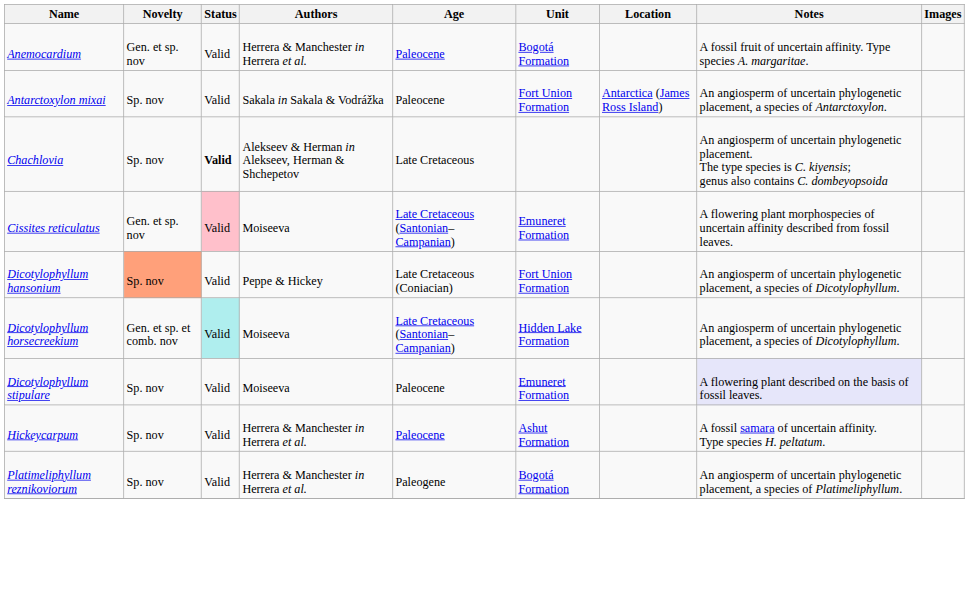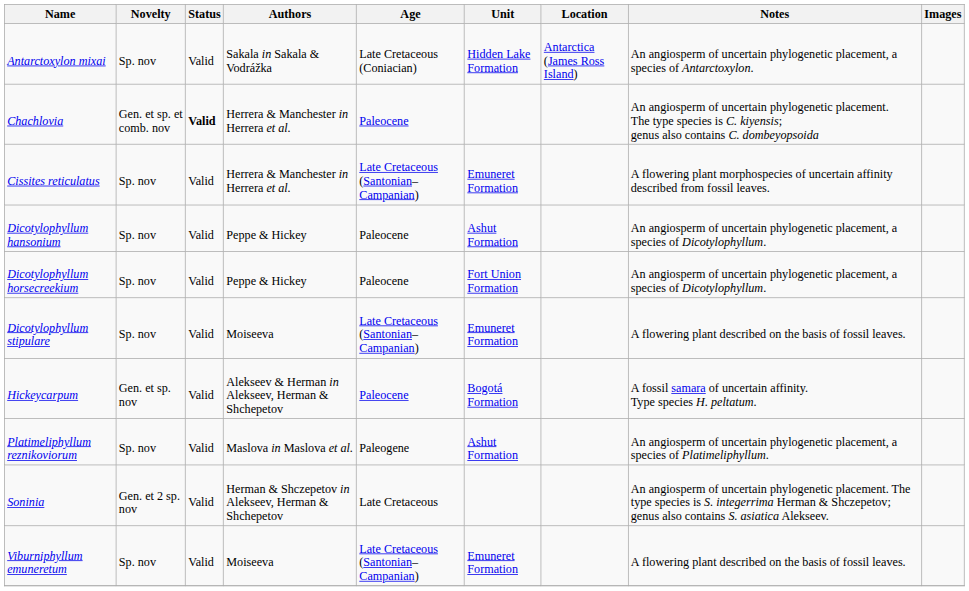- row: Anemocardium | Gen. et sp. nov | Valid | Herrera & Manchester in Herrera et al. | Paleocene | Bogotá Formation | A fossil fruit of uncertain affinity. Type species A. margaritae.
Antarctoxylon mixai | Age: Paleocene -> Late Cretaceous (Coniacian)
Antarctoxylon mixai | Unit: Fort Union Formation -> Hidden Lake Formation
Chachlovia | Novelty: Sp. nov -> Gen. et sp. et comb. nov
Chachlovia | Authors: Alekseev & Herman in Alekseev, Herman & Shchepetov -> Herrera & Manchester in Herrera et al.
Chachlovia | Age: Late Cretaceous -> Paleocene
Cissites reticulatus | Novelty: Gen. et sp. nov -> Sp. nov
Cissites reticulatus | Status: pink background -> no background
Cissites reticulatus | Authors: Moiseeva -> Herrera & Manchester in Herrera et al.
Dicotylophyllum hansonium | Novelty: lightsalmon background -> no background
Dicotylophyllum hansonium | Age: Late Cretaceous (Coniacian) -> Paleocene
Dicotylophyllum hansonium | Unit: Fort Union Formation -> Ashut Formation
Dicotylophyllum horsecreekium | Novelty: Gen. et sp. et comb. nov -> Sp. nov
Dicotylophyllum horsecreekium | Status: paleturquoise background -> no background
Dicotylophyllum horsecreekium | Authors: Moiseeva -> Peppe & Hickey
Dicotylophyllum horsecreekium | Age: Late Cretaceous (Santonian–Campanian) -> Paleocene
Dicotylophyllum horsecreekium | Unit: Hidden Lake Formation -> Fort Union Formation
Dicotylophyllum stipulare | Age: Paleocene -> Late Cretaceous (Santonian–Campanian)
Dicotylophyllum stipulare | Notes: lavender background -> no background
Hickeycarpum | Novelty: Sp. nov -> Gen. et sp. nov
Hickeycarpum | Authors: Herrera & Manchester in Herrera et al. -> Alekseev & Herman in Alekseev, Herman & Shchepetov
Hickeycarpum | Unit: Ashut Formation -> Bogotá Formation
Platimeliphyllum reznikoviorum | Authors: Herrera & Manchester in Herrera et al. -> Maslova in Maslova et al.
Platimeliphyllum reznikoviorum | Unit: Bogotá Formation -> Ashut Formation
+ row: Soninia | Gen. et 2 sp. nov | Valid | Herman & Shczepetov in Alekseev, Herman & Shchepetov | Late Cretaceous | An angiosperm of uncertain phylogenetic placement. The type species is S. integerrima Herman & Shczepetov; genus also contains S. asiatica Alekseev.
+ row: Viburniphyllum emuneretum | Sp. nov | Valid | Moiseeva | Late Cretaceous (Santonian–Campanian) | Emuneret Formation | A flowering plant described on the basis of fossil leaves.
